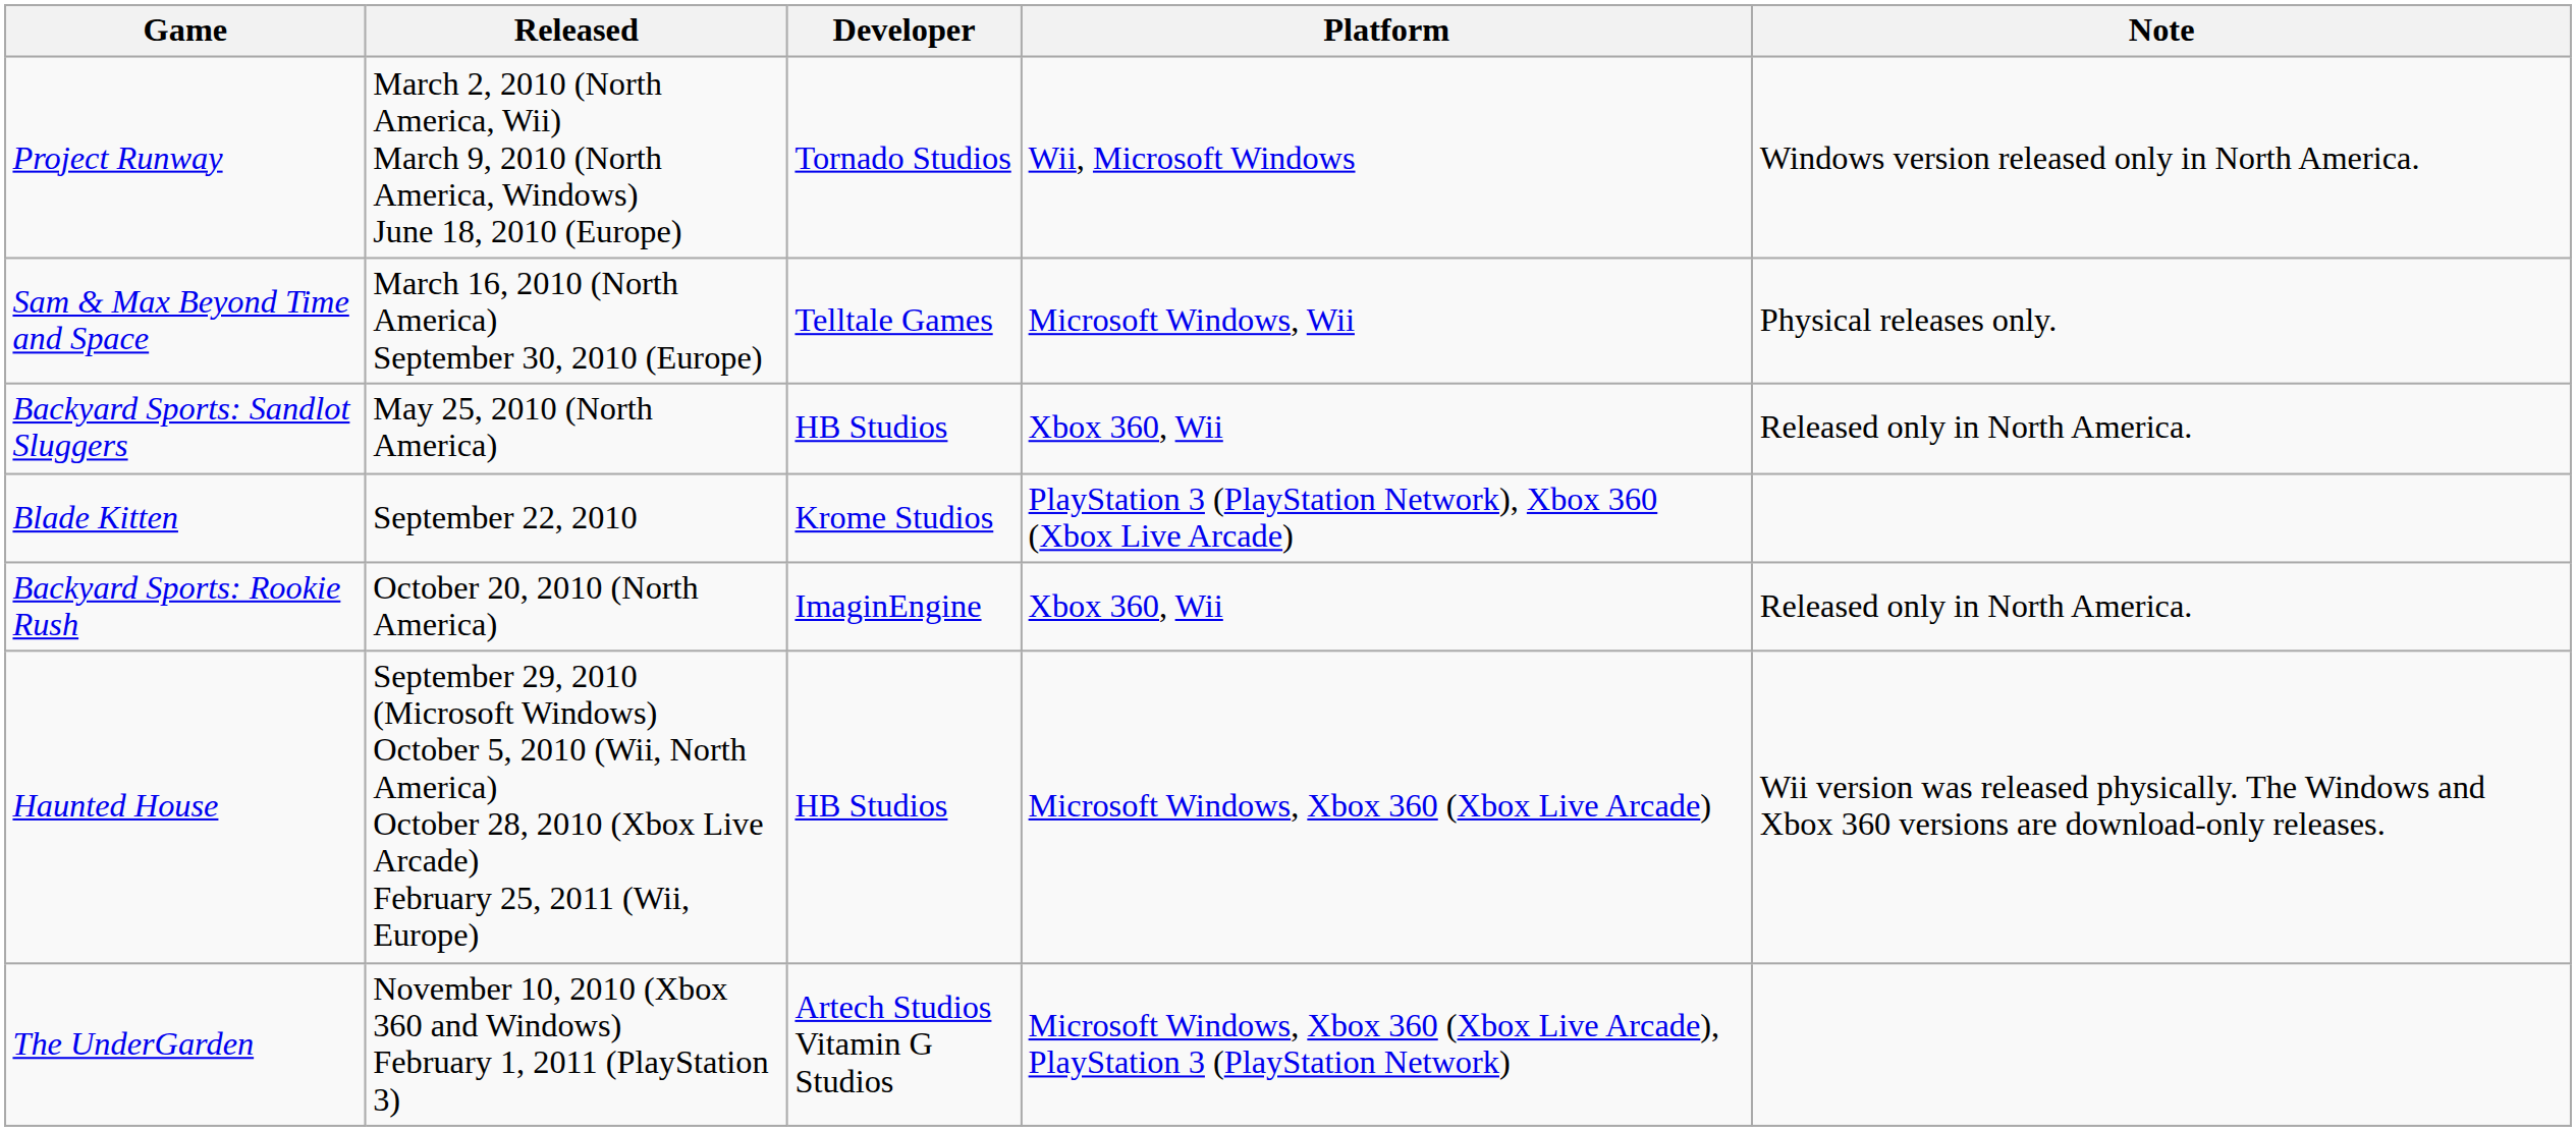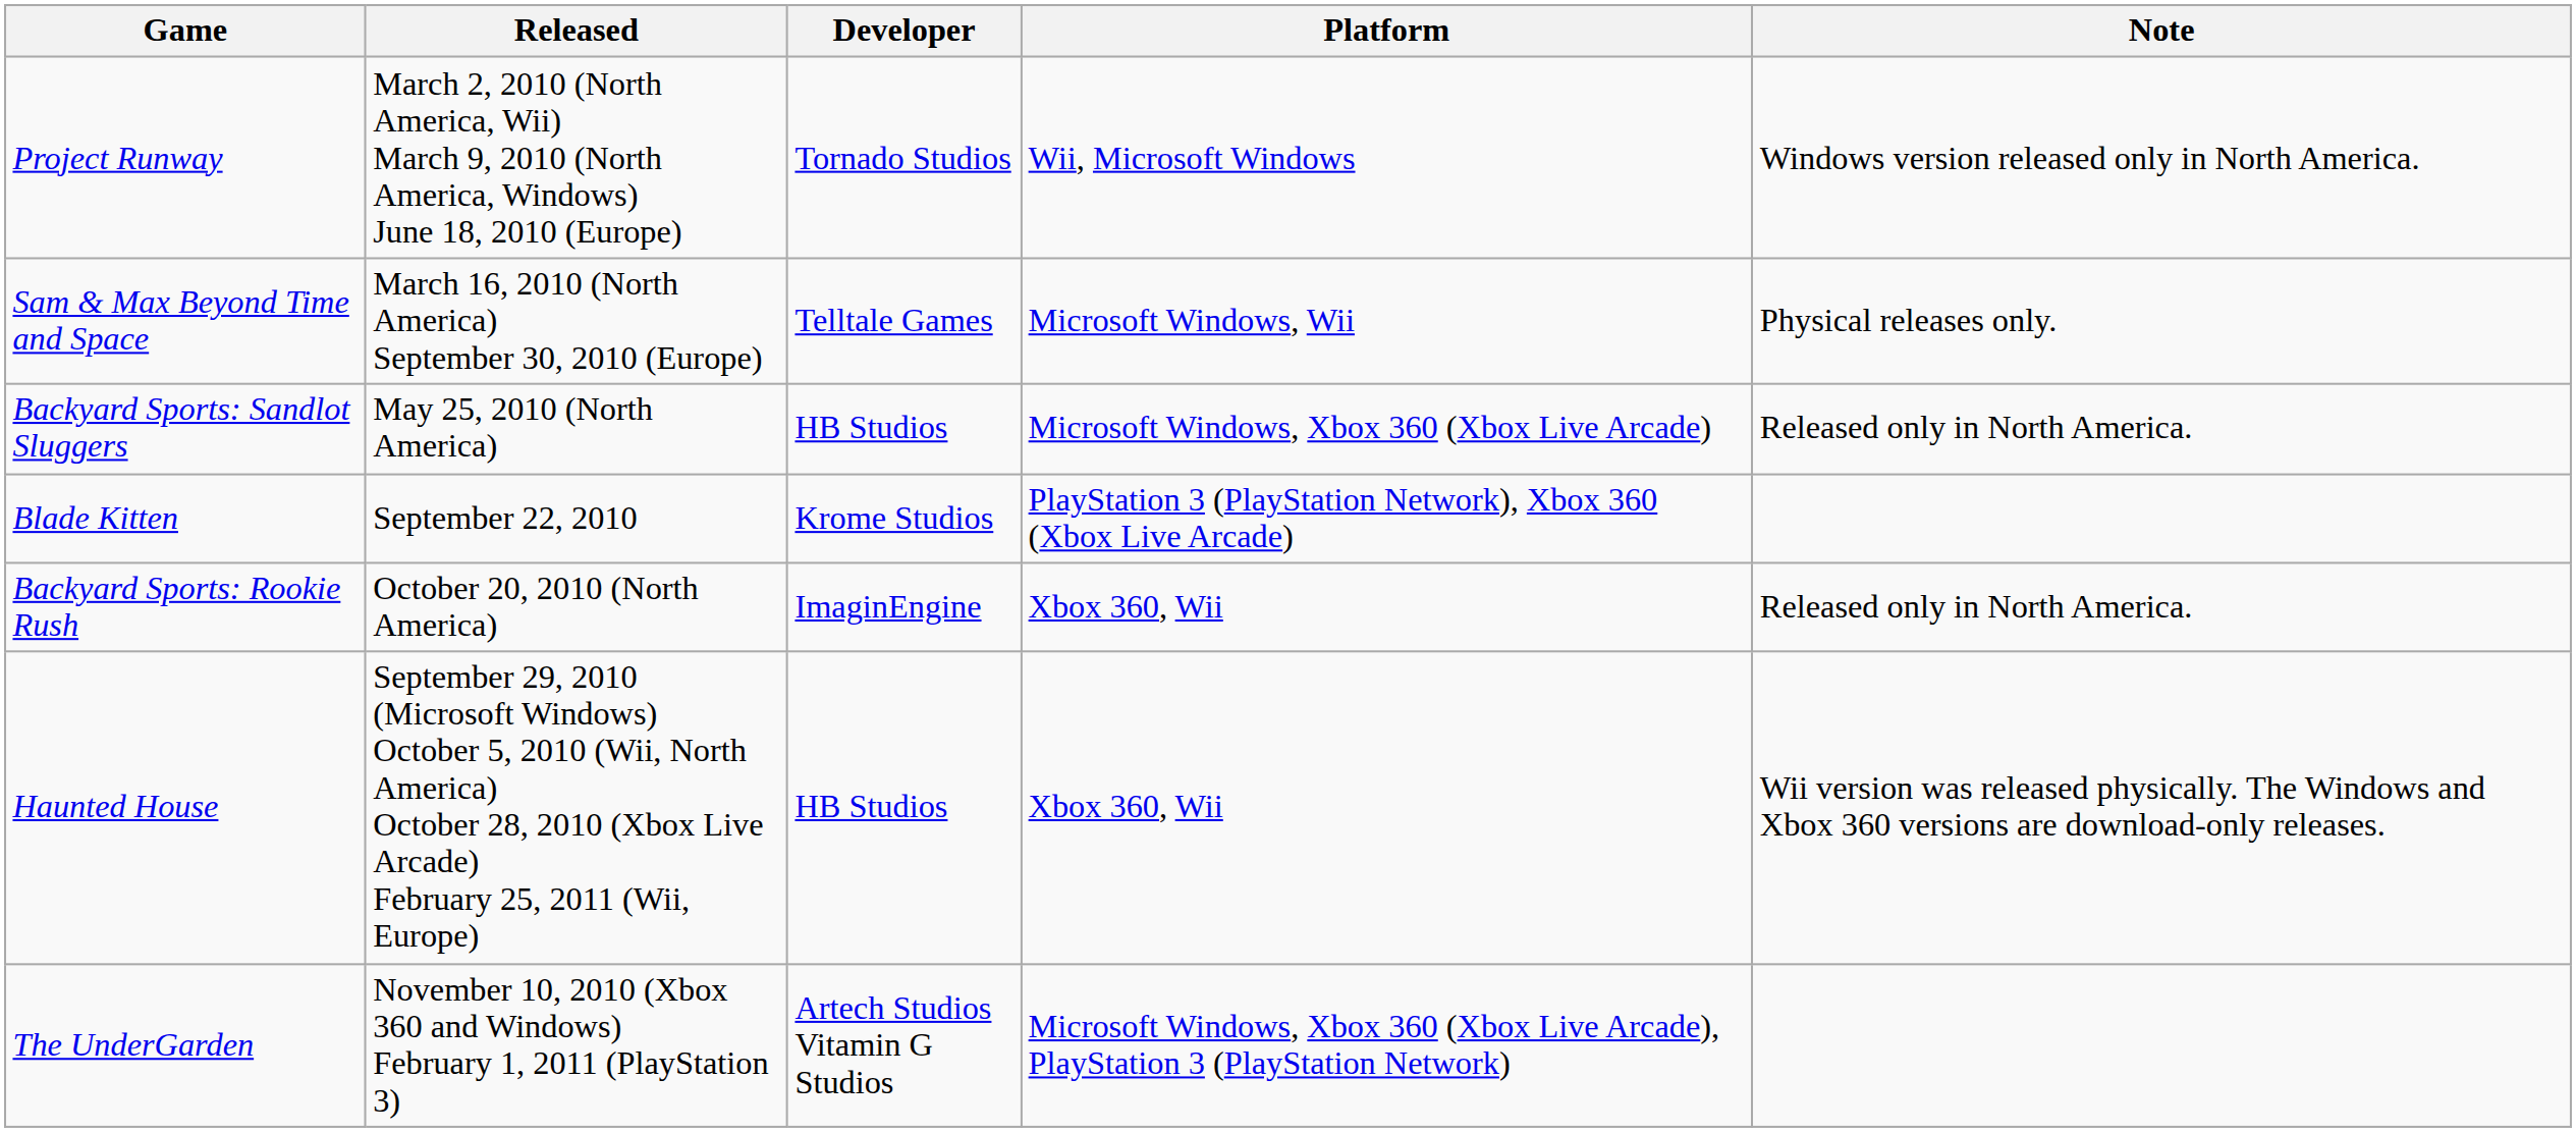Backyard Sports: Sandlot Sluggers | Platform: Xbox 360, Wii -> Microsoft Windows, Xbox 360 (Xbox Live Arcade)
Haunted House | Platform: Microsoft Windows, Xbox 360 (Xbox Live Arcade) -> Xbox 360, Wii
